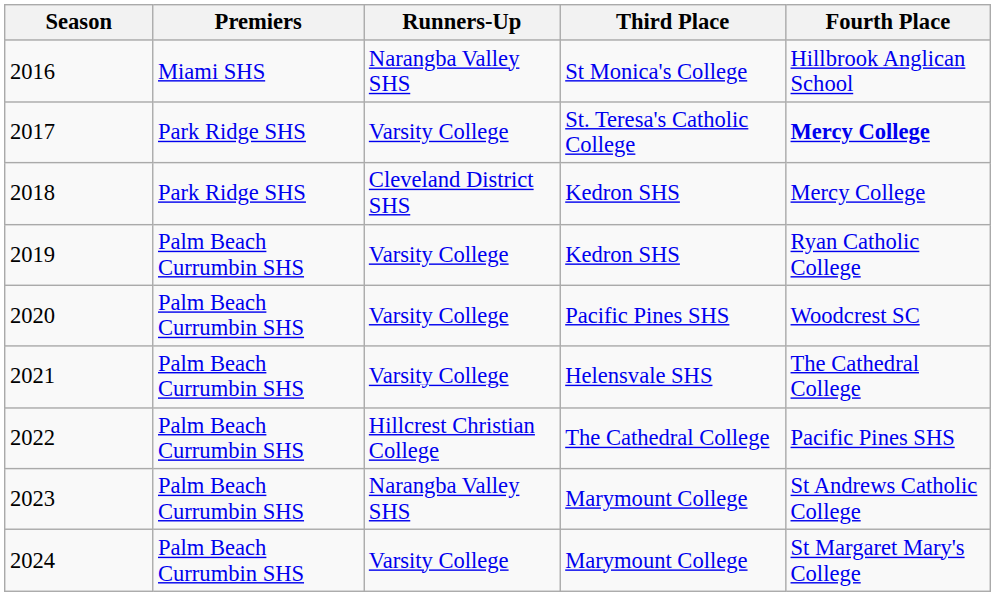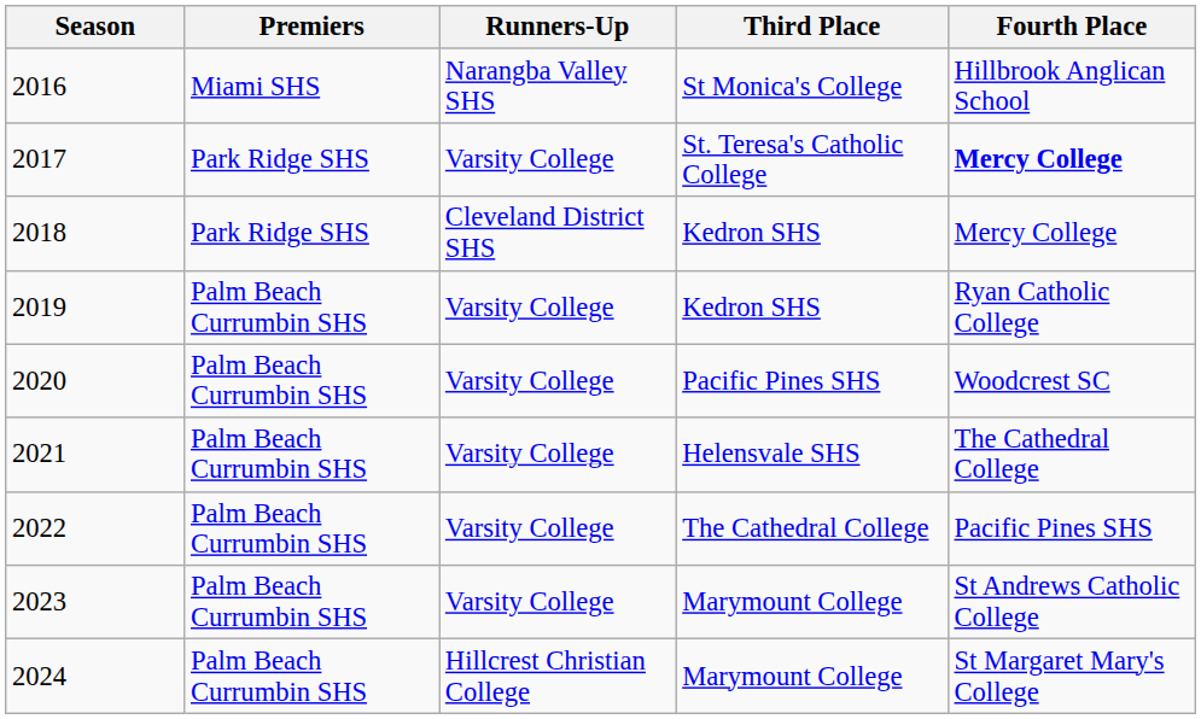2022 | Runners-Up: Hillcrest Christian College -> Varsity College
2023 | Runners-Up: Narangba Valley SHS -> Varsity College
2024 | Runners-Up: Varsity College -> Hillcrest Christian College
